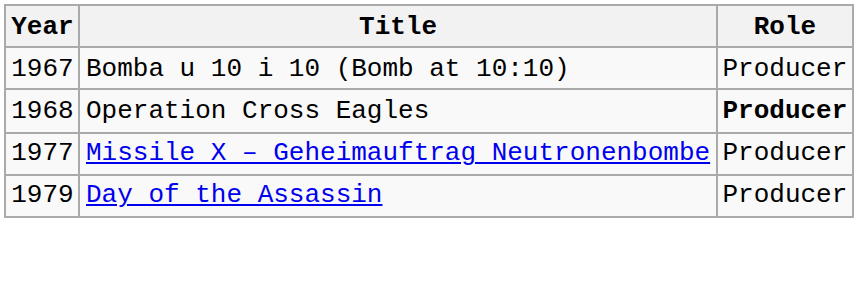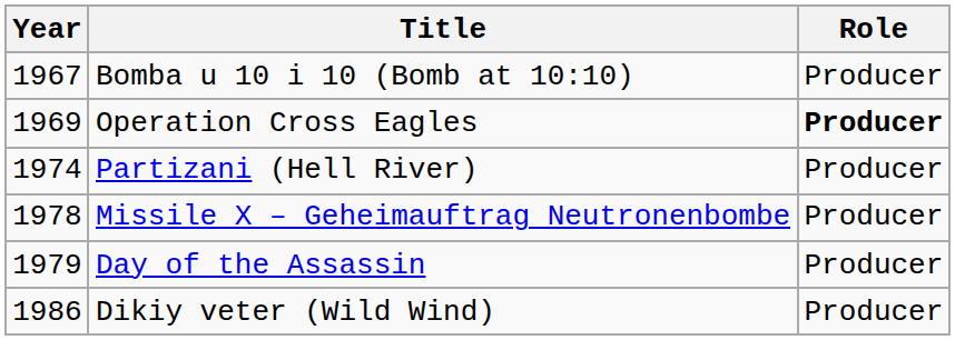Operation Cross Eagles | Year: 1968 -> 1969
+ row: 1974 | Partizani (Hell River) | Producer
Missile X – Geheimauftrag Neutronenbombe | Year: 1977 -> 1978
+ row: 1986 | Dikiy veter (Wild Wind) | Producer
